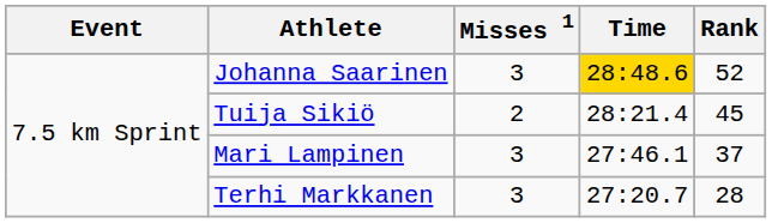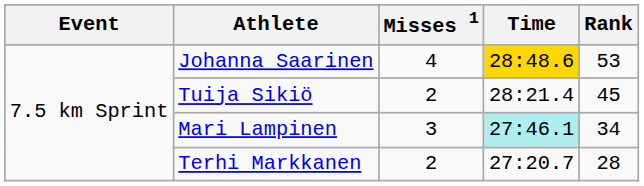Johanna Saarinen | Misses 1: 3 -> 4
Johanna Saarinen | Rank: 52 -> 53
Mari Lampinen | Time: no background -> paleturquoise background
Mari Lampinen | Rank: 37 -> 34
Terhi Markkanen | Misses 1: 3 -> 2
